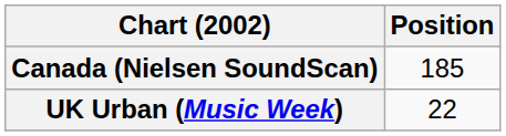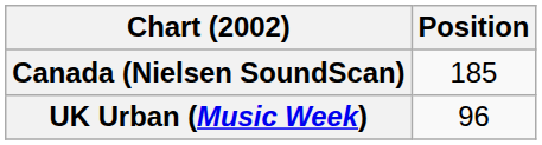UK Urban (Music Week) | Position: 22 -> 96
